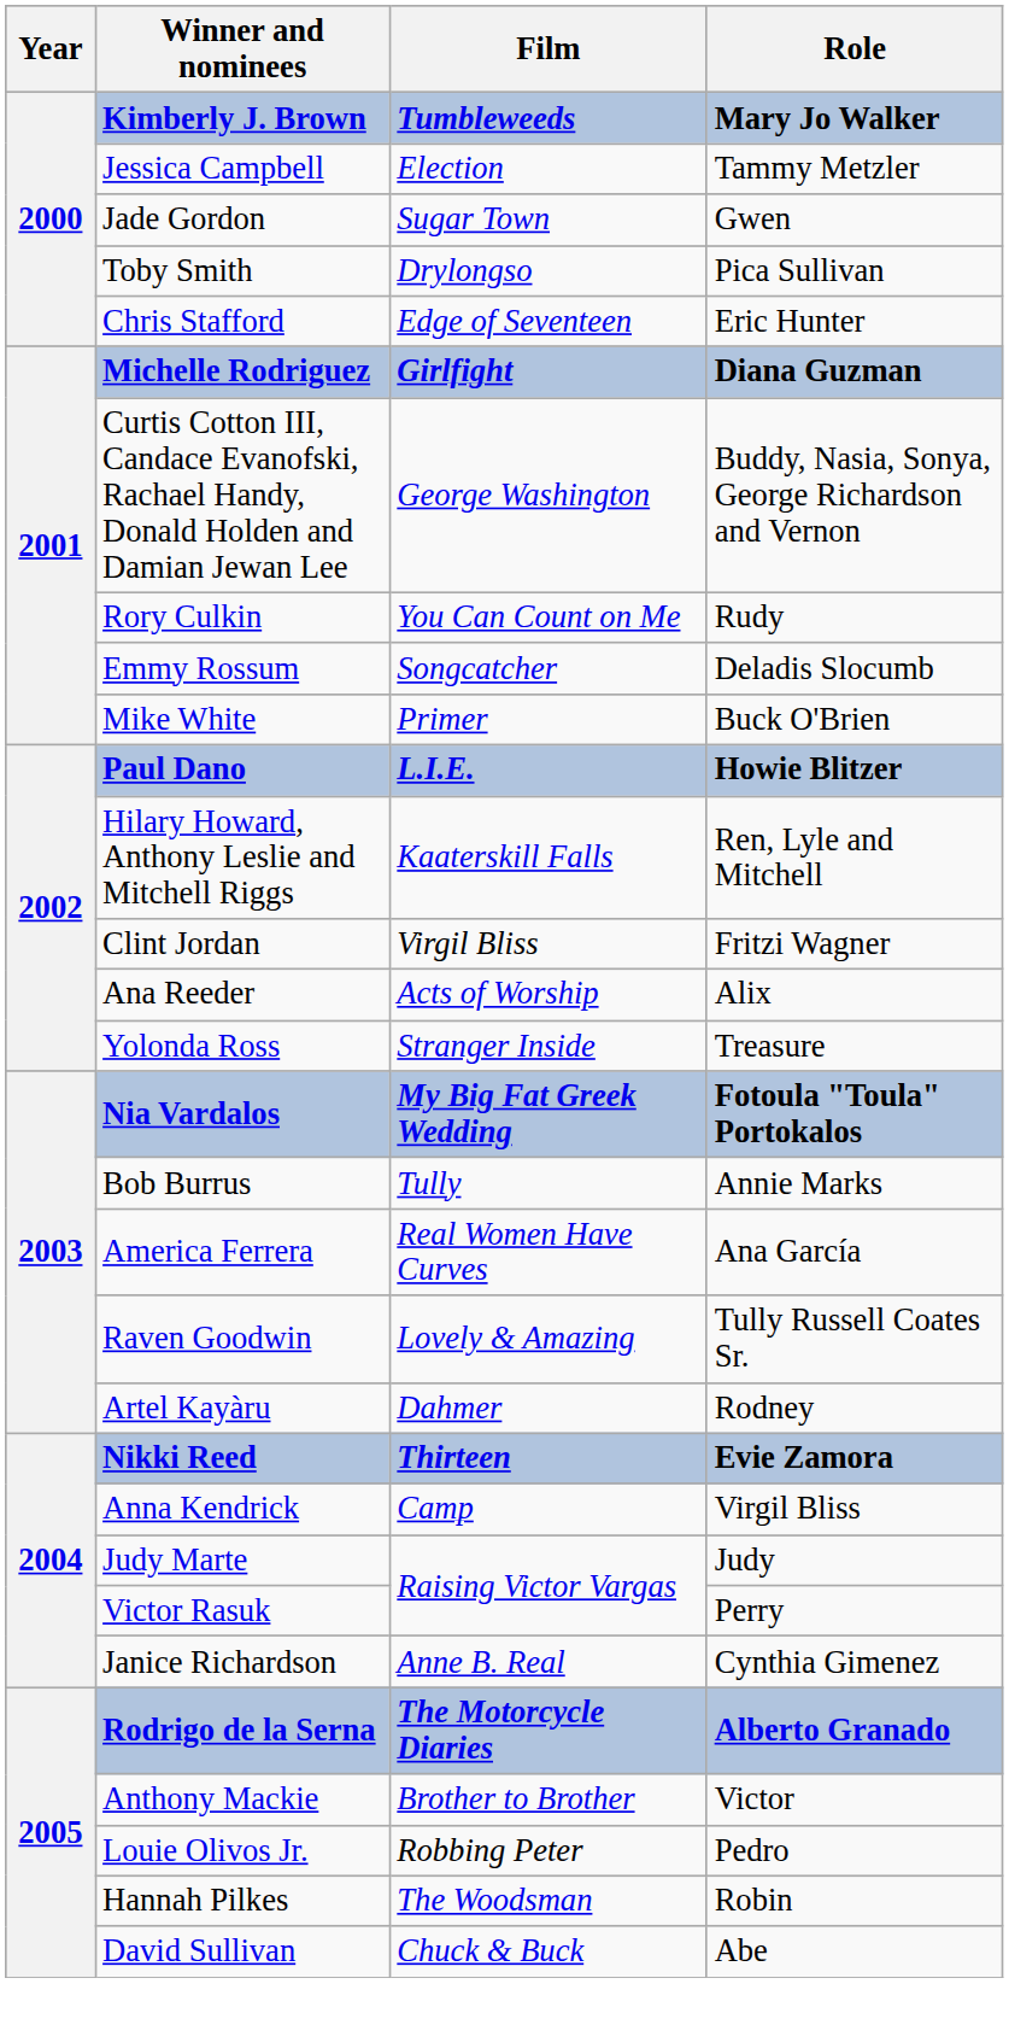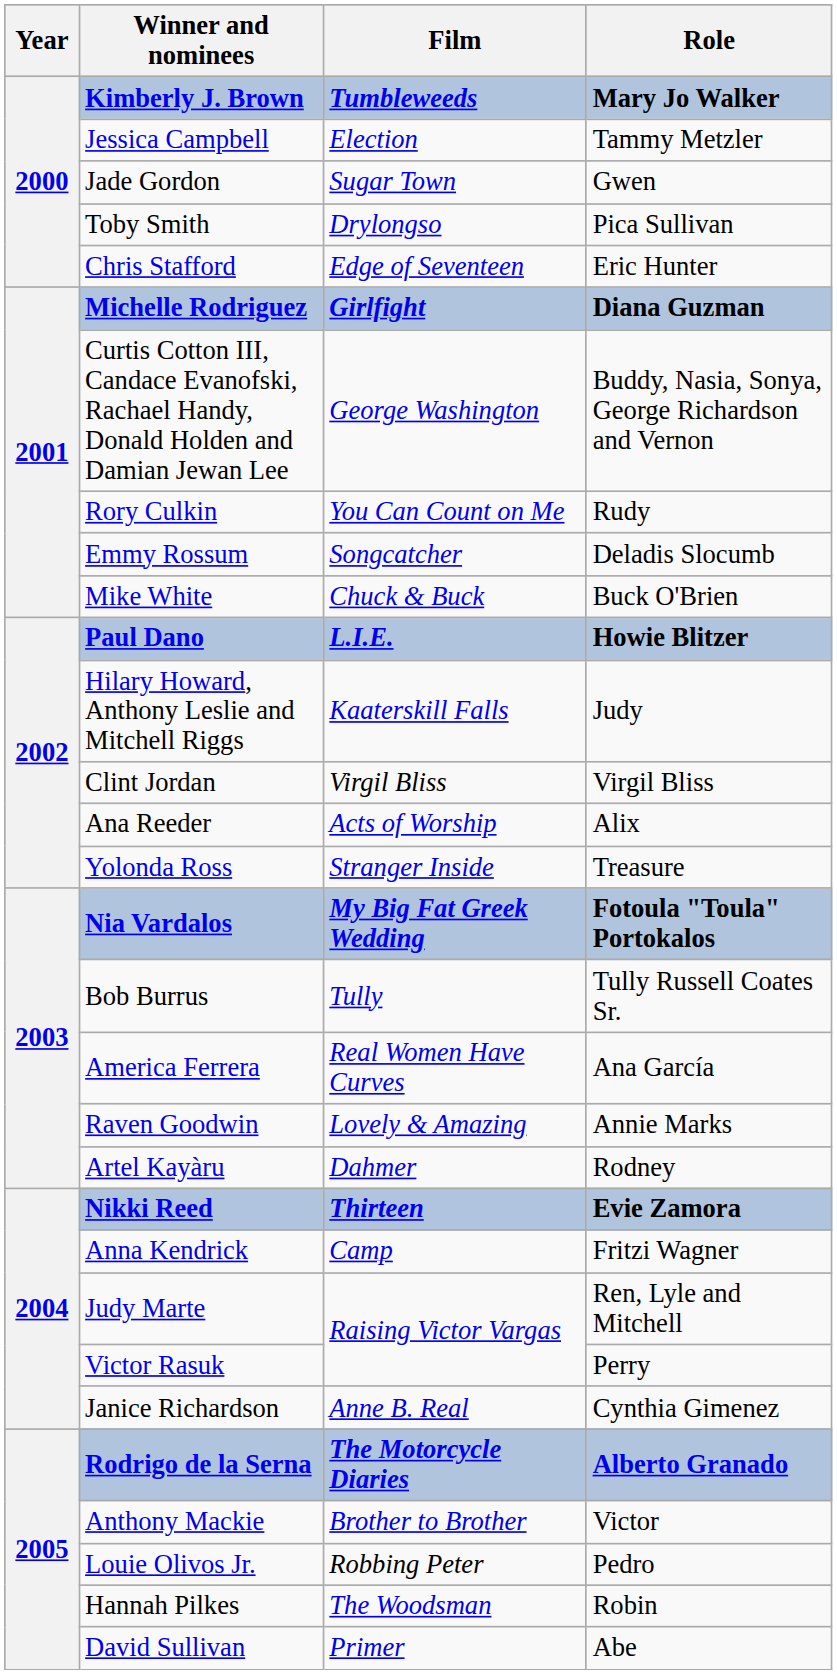Mike White | Film: Primer -> Chuck & Buck
Hilary Howard, Anthony Leslie and Mitchell Riggs | Role: Ren, Lyle and Mitchell -> Judy
Clint Jordan | Role: Fritzi Wagner -> Virgil Bliss
Bob Burrus | Role: Annie Marks -> Tully Russell Coates Sr.
Raven Goodwin | Role: Tully Russell Coates Sr. -> Annie Marks
Anna Kendrick | Role: Virgil Bliss -> Fritzi Wagner
Judy Marte | Role: Judy -> Ren, Lyle and Mitchell
David Sullivan | Film: Chuck & Buck -> Primer
